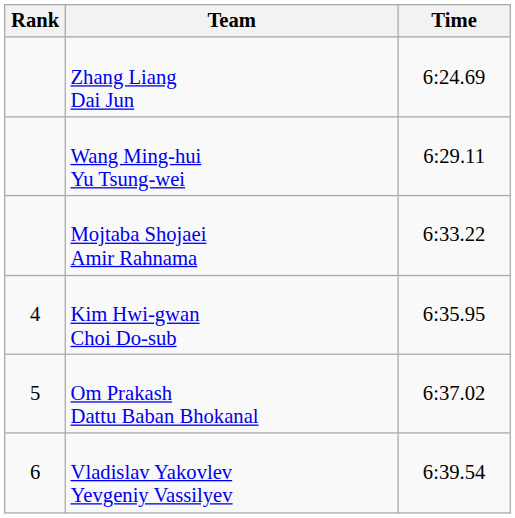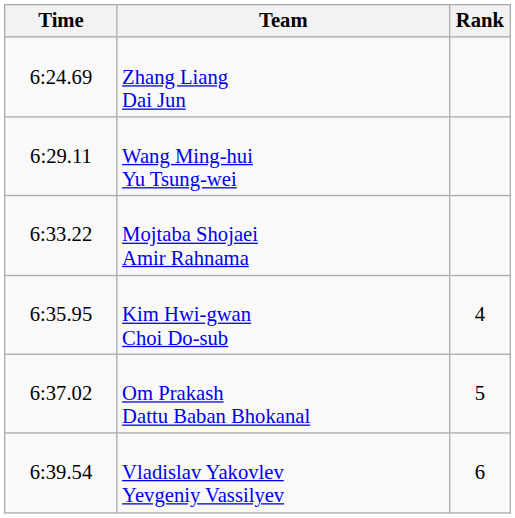columns swapped: Rank <-> Time
